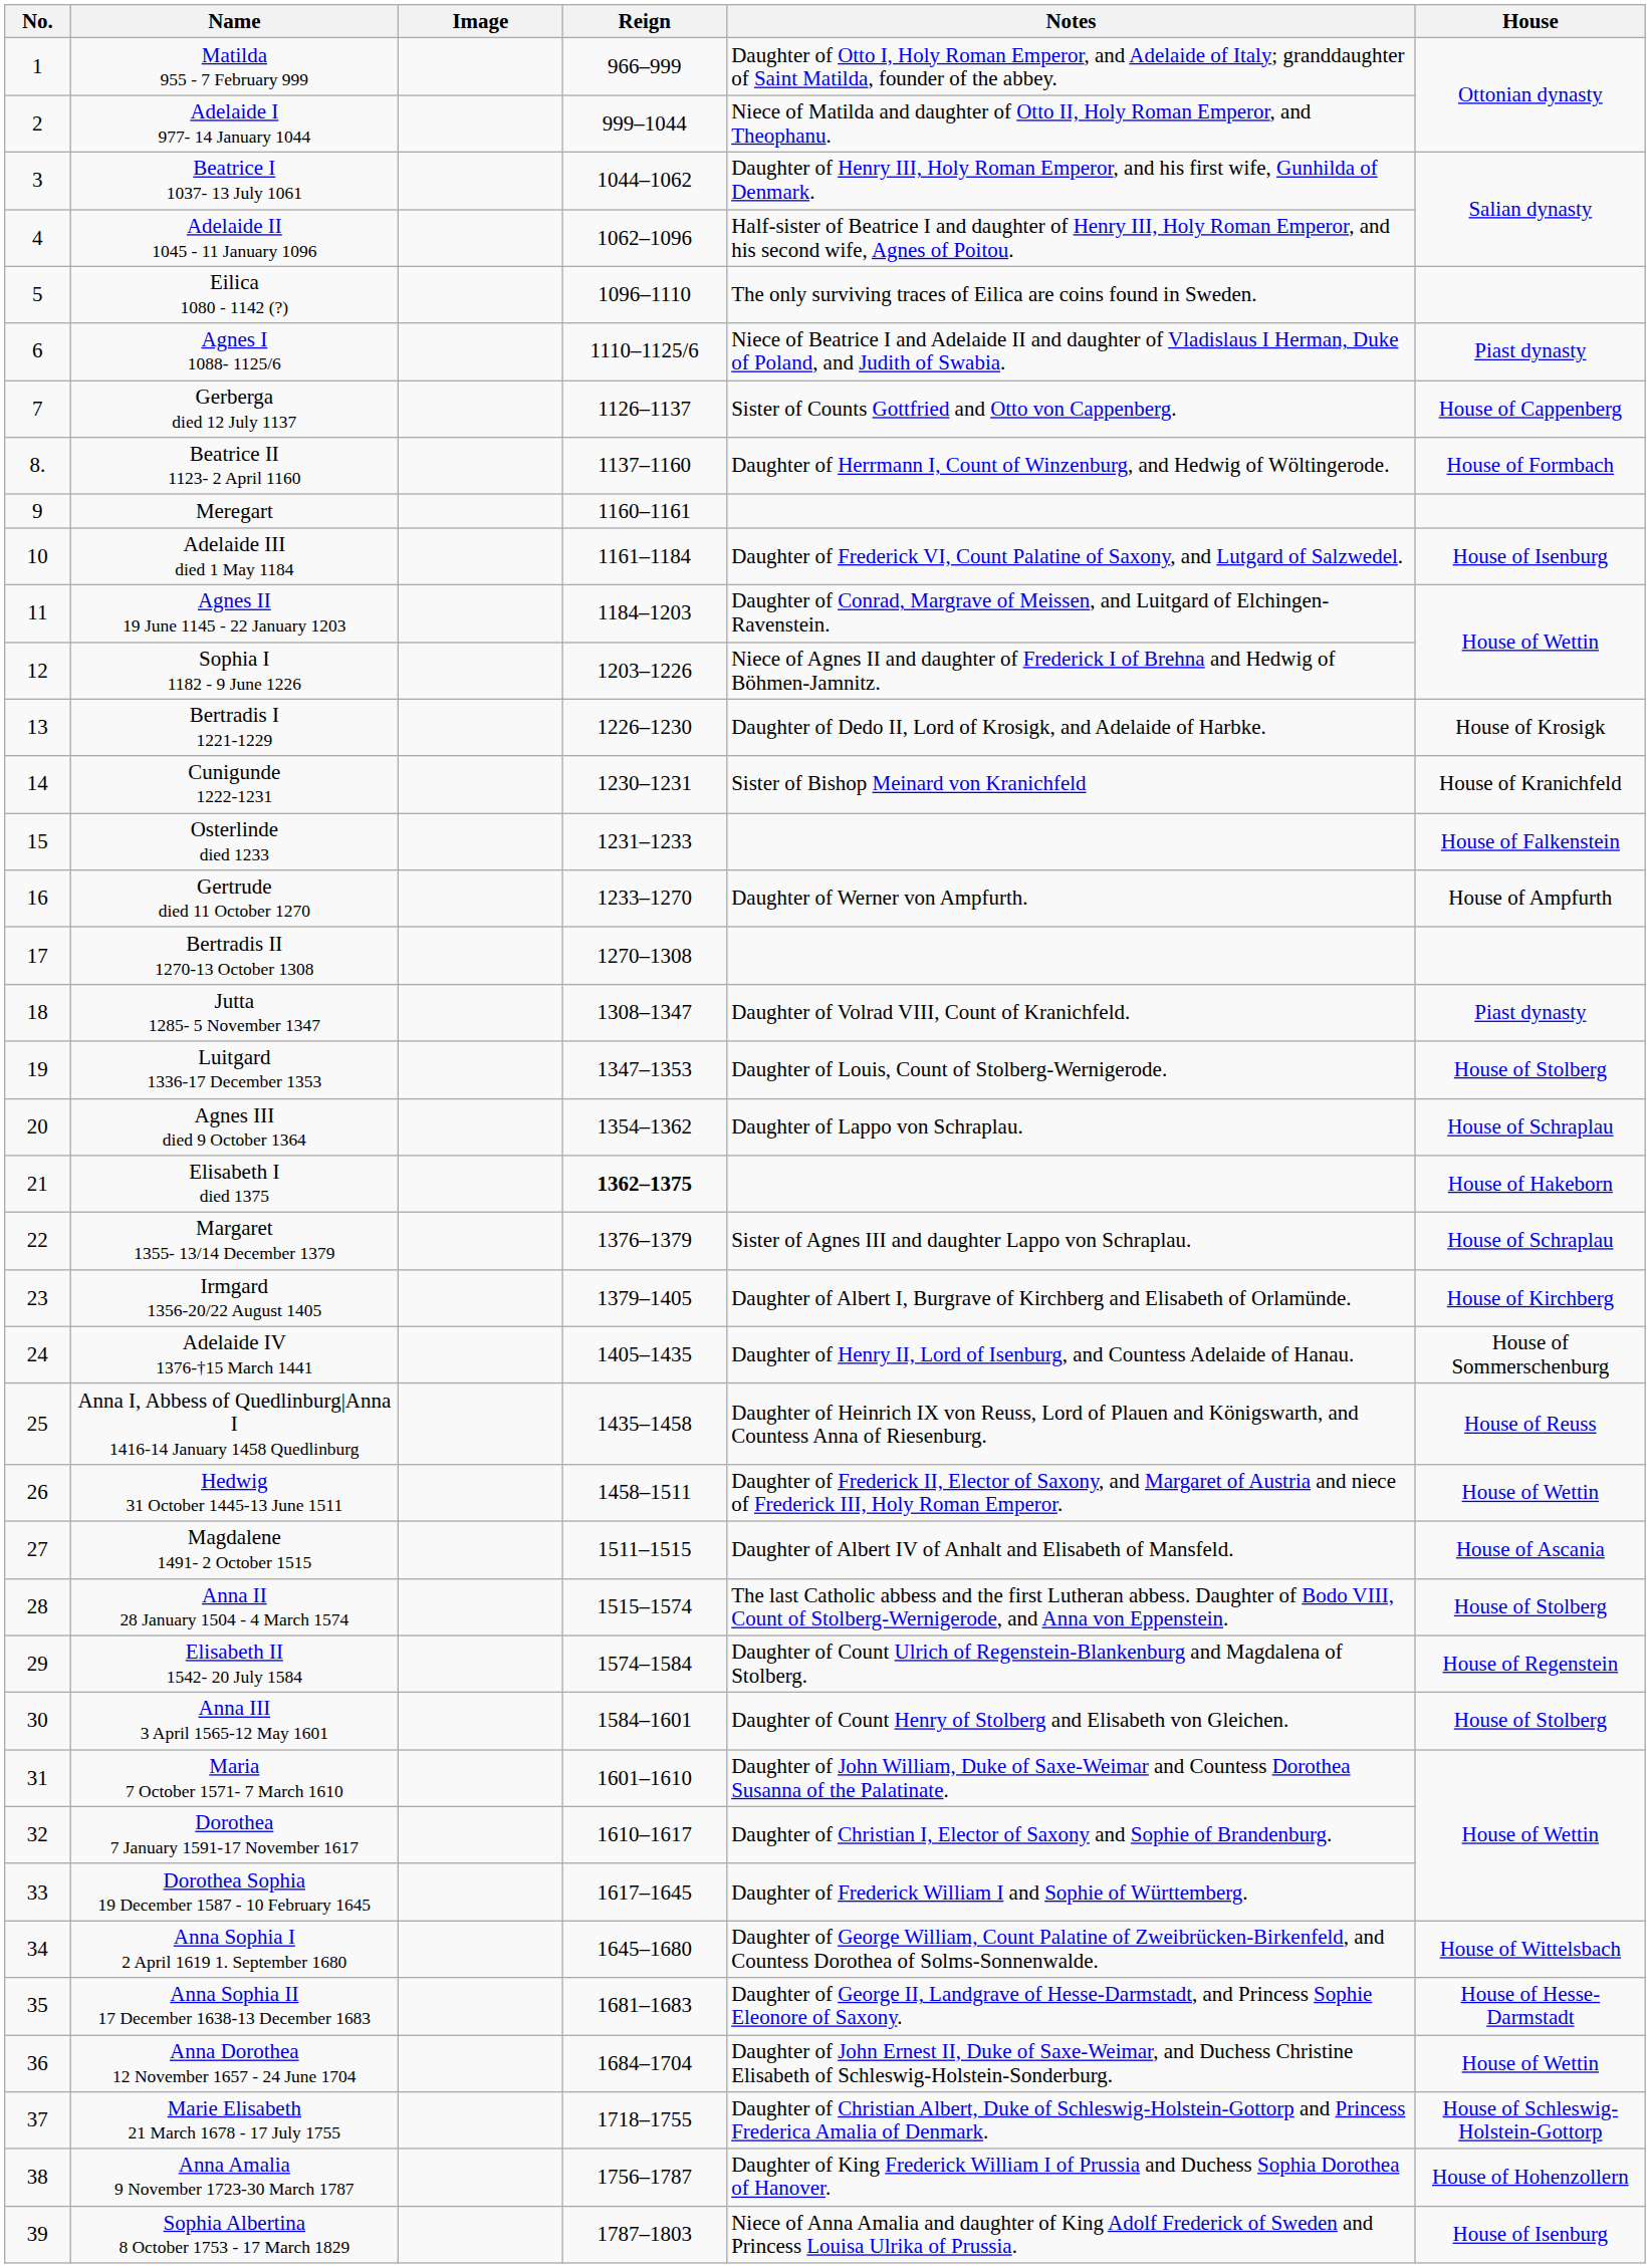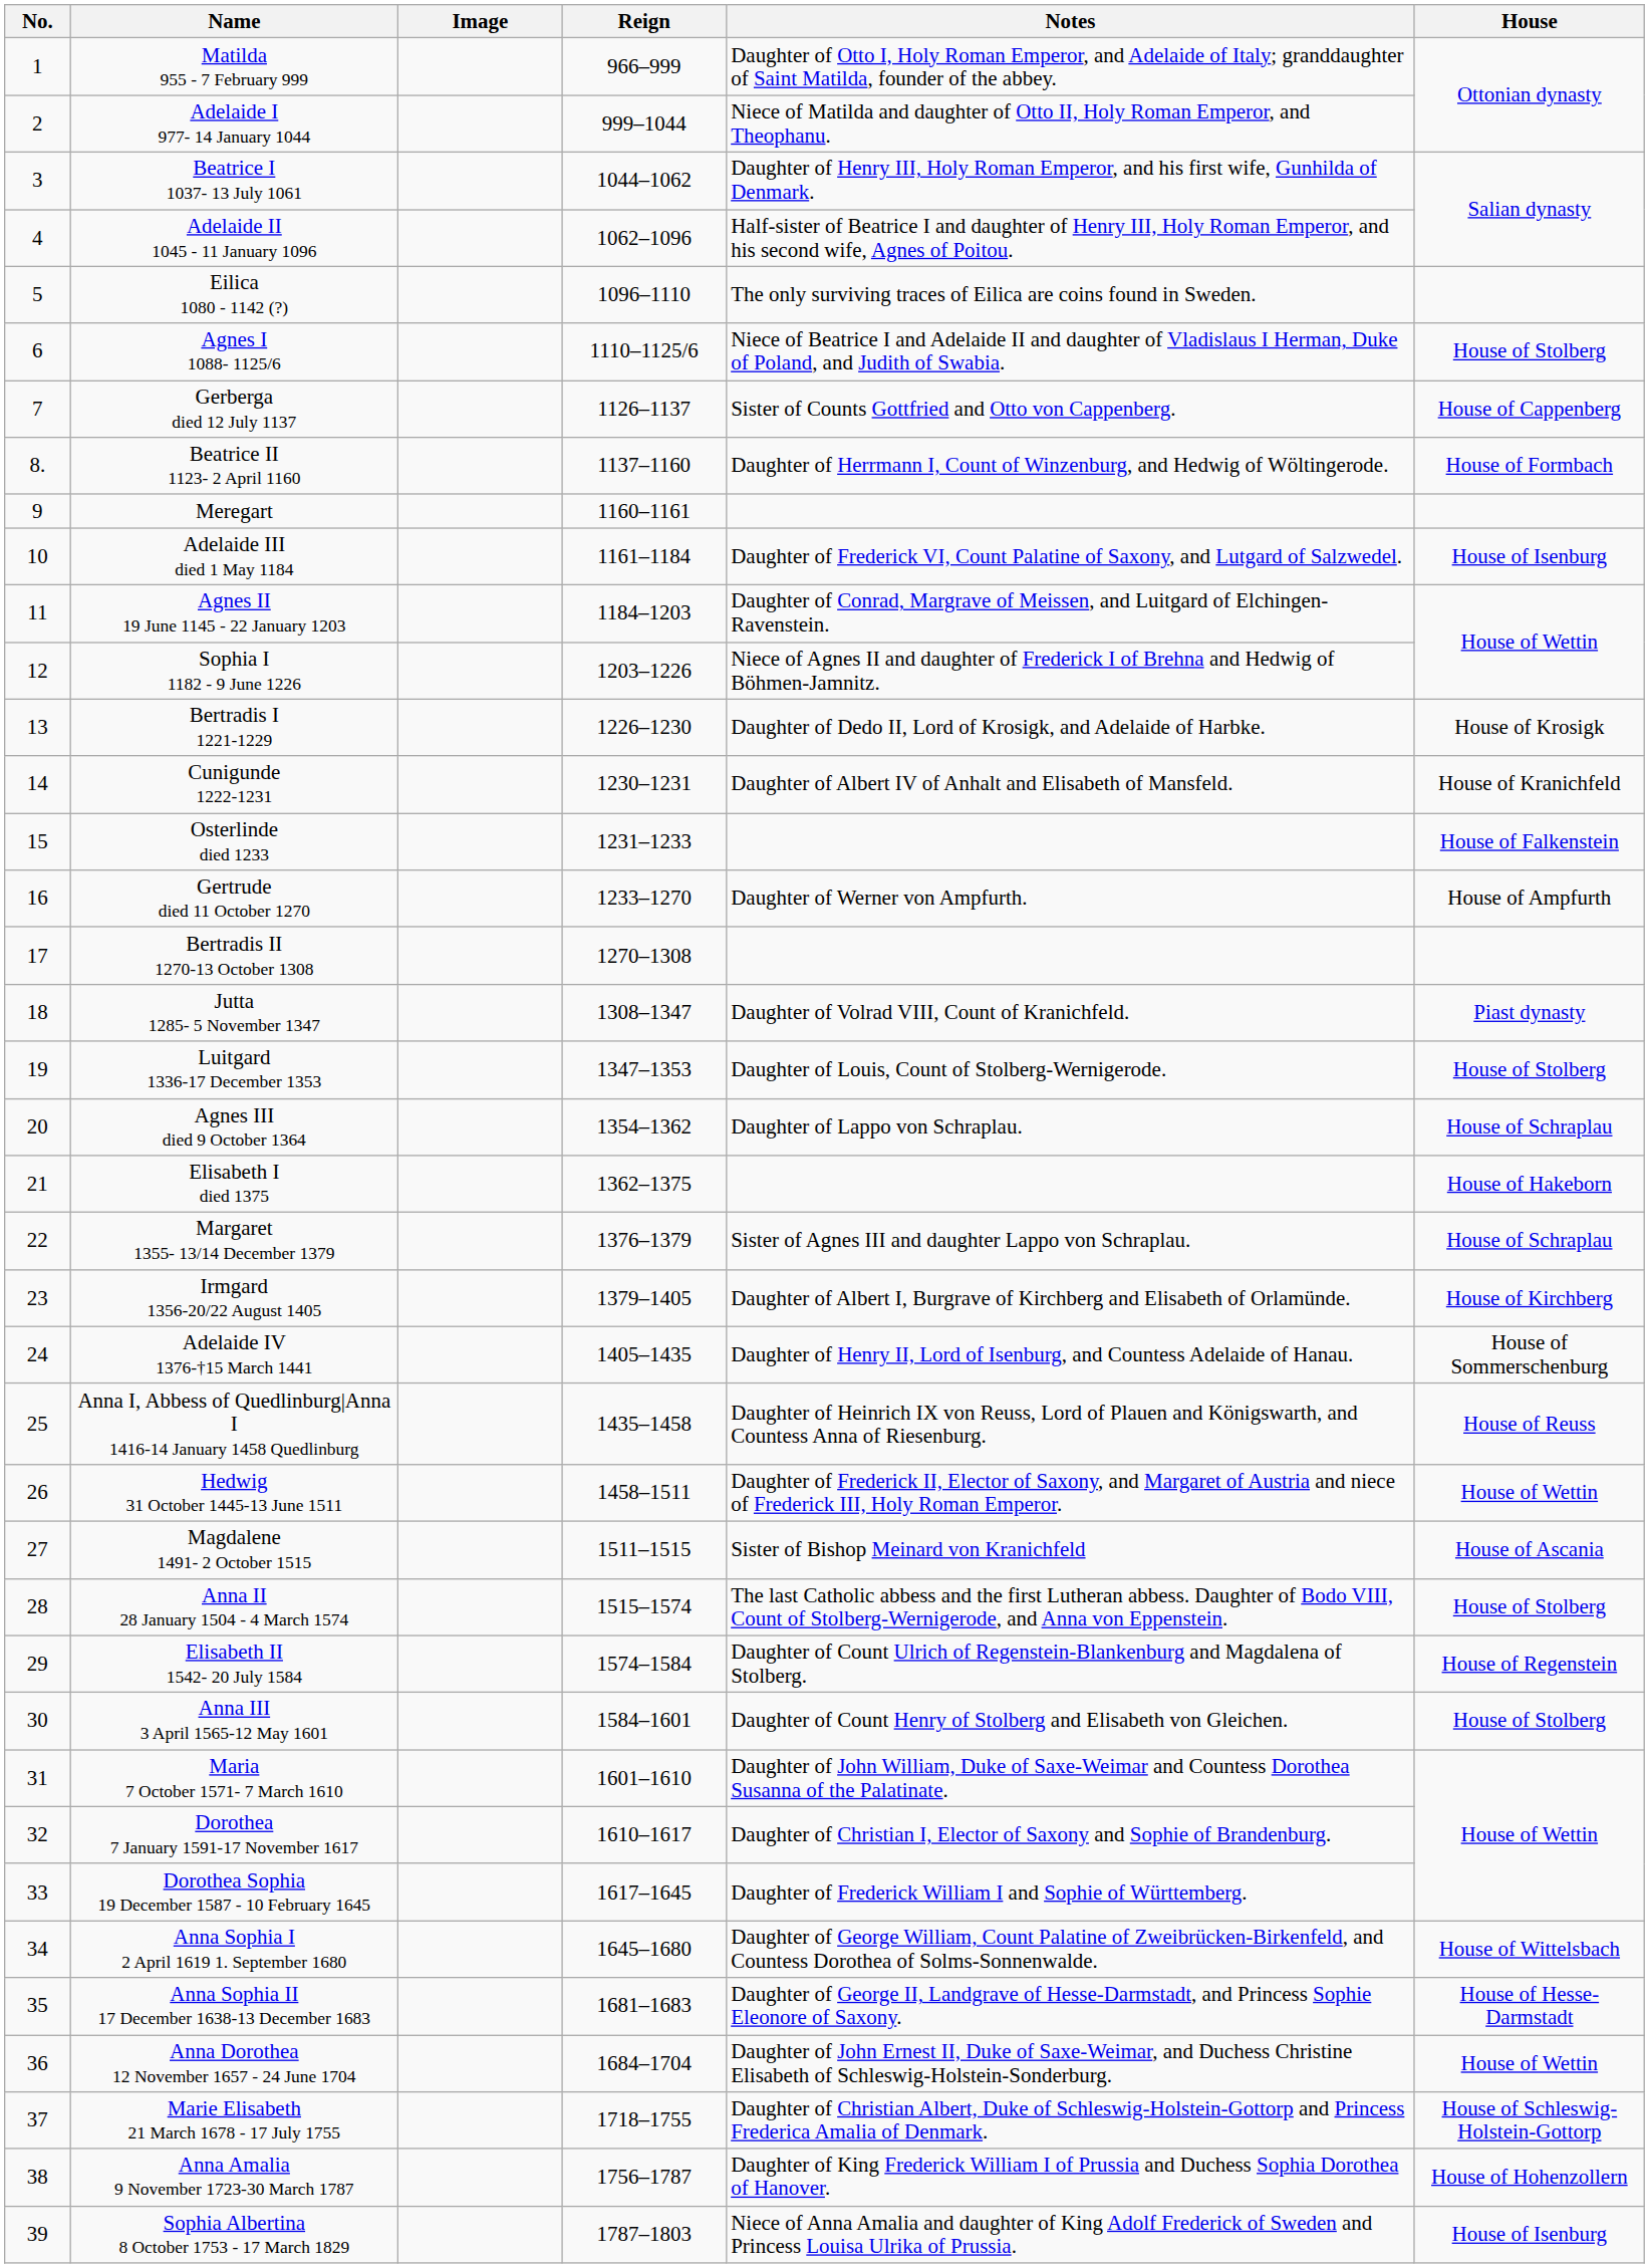Agnes I 1088- 1125/6 | House: Piast dynasty -> House of Stolberg
Cunigunde 1222-1231 | Notes: Sister of Bishop Meinard von Kranichfeld -> Daughter of Albert IV of Anhalt and Elisabeth of Mansfeld.
Elisabeth I died 1375 | Reign: bold -> normal
Magdalene 1491- 2 October 1515 | Notes: Daughter of Albert IV of Anhalt and Elisabeth of Mansfeld. -> Sister of Bishop Meinard von Kranichfeld
